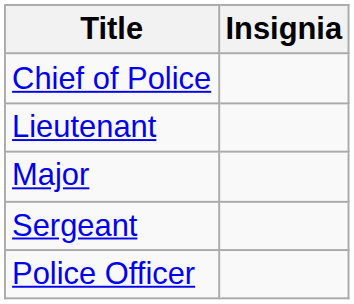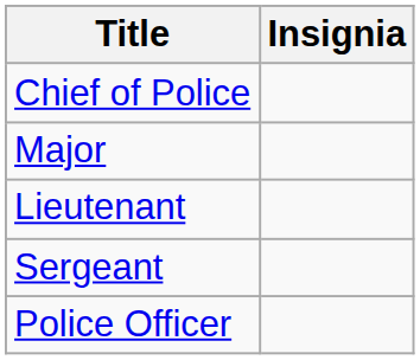rows swapped: Major <-> Lieutenant
